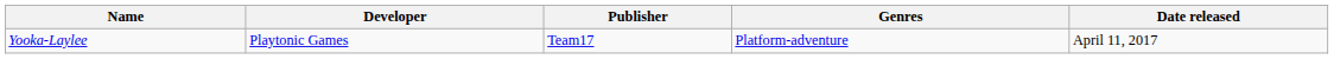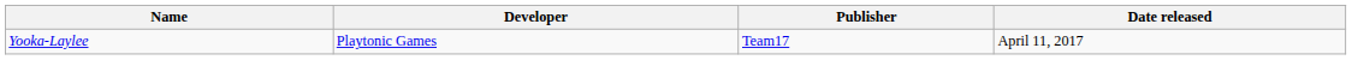- column: Genres | Platform-adventure
